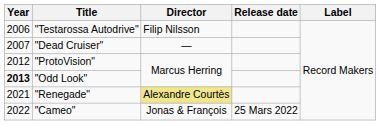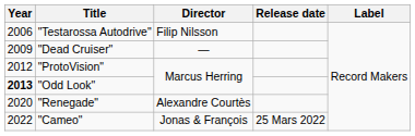"Dead Cruiser" | Year: 2007 -> 2009
"Renegade" | Year: 2021 -> 2020
"Renegade" | Director: khaki background -> no background
